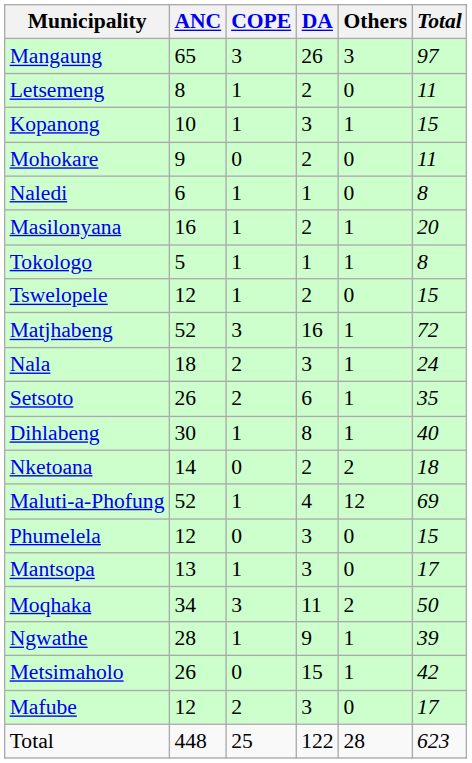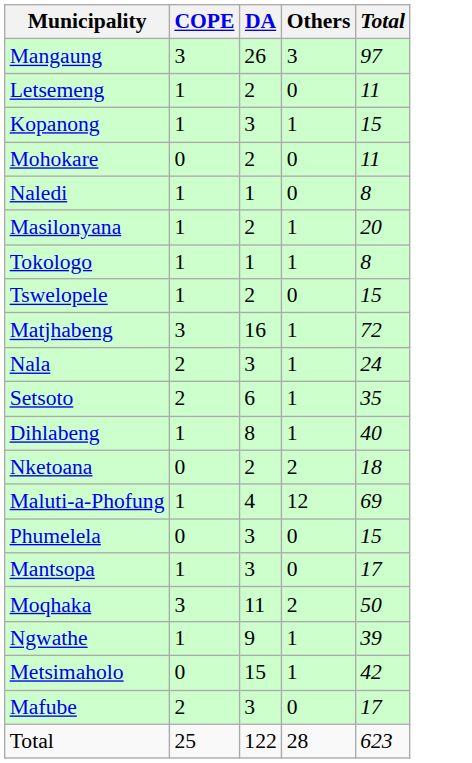- column: ANC | 65 | 8 | 10 | 9 | 6 | 16 | 5 | 12 | 52 | 18 | 26 | 30 | 14 | 52 | 12 | 13 | 34 | 28 | 26 | 12 | 448
